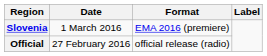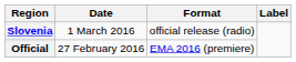Slovenia | Format: EMA 2016 (premiere) -> official release (radio)
Official | Format: official release (radio) -> EMA 2016 (premiere)
